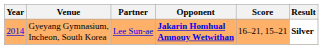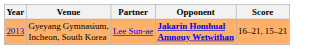- column: Result | Silver
Gyeyang Gymnasium, Incheon, South Korea | Year: 2014 -> 2013
